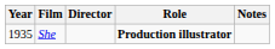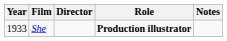She | Year: 1935 -> 1933
